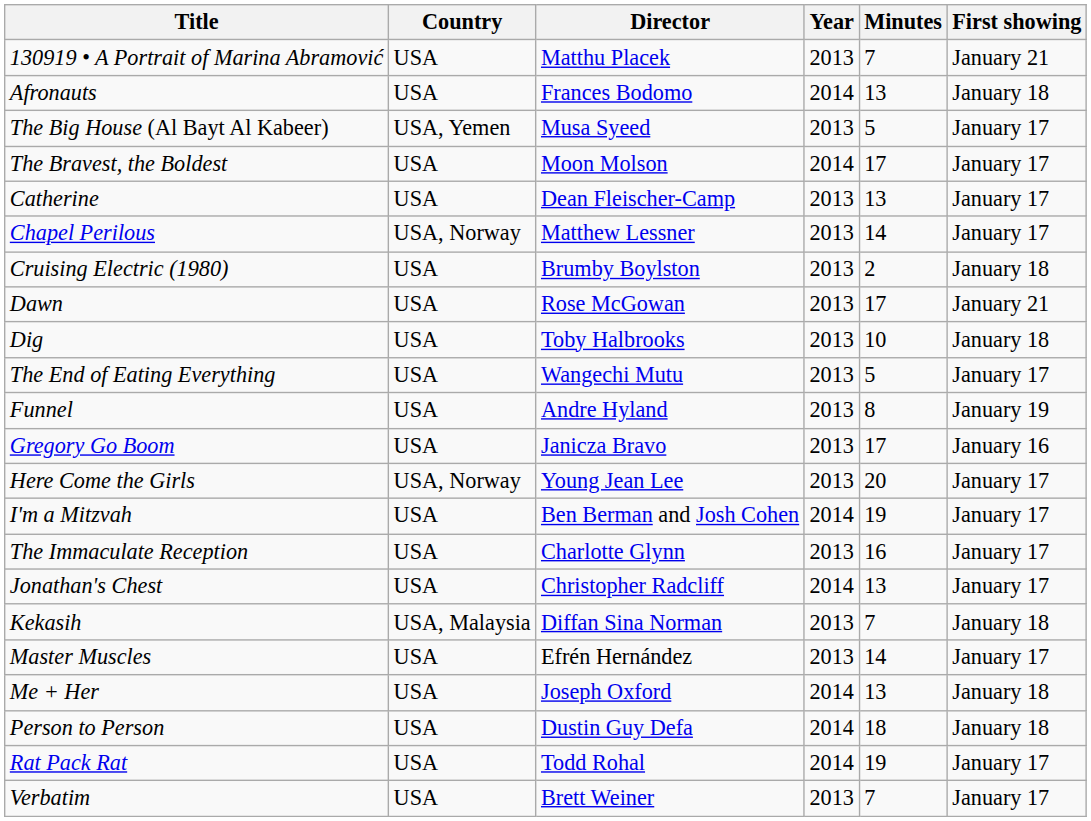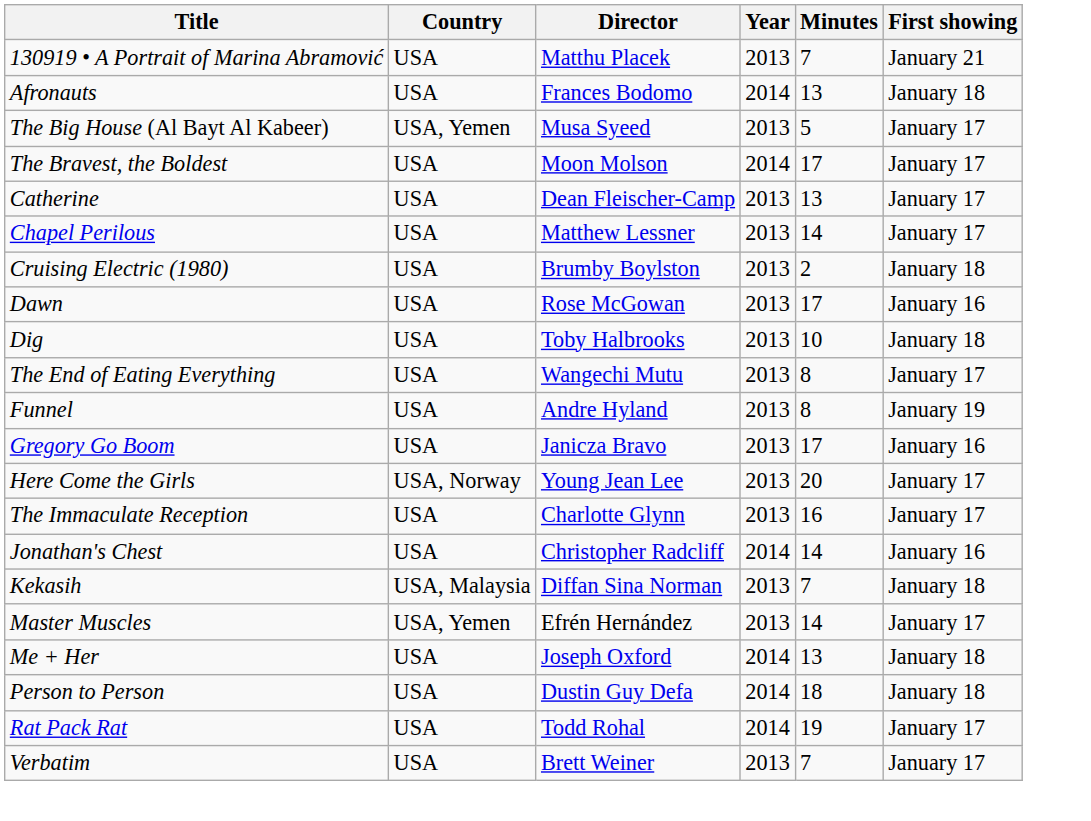Chapel Perilous | Country: USA, Norway -> USA
Dawn | First showing: January 21 -> January 16
The End of Eating Everything | Minutes: 5 -> 8
- row: I'm a Mitzvah | USA | Ben Berman and Josh Cohen | 2014 | 19 | January 17
Jonathan's Chest | Minutes: 13 -> 14
Jonathan's Chest | First showing: January 17 -> January 16
Master Muscles | Country: USA -> USA, Yemen
